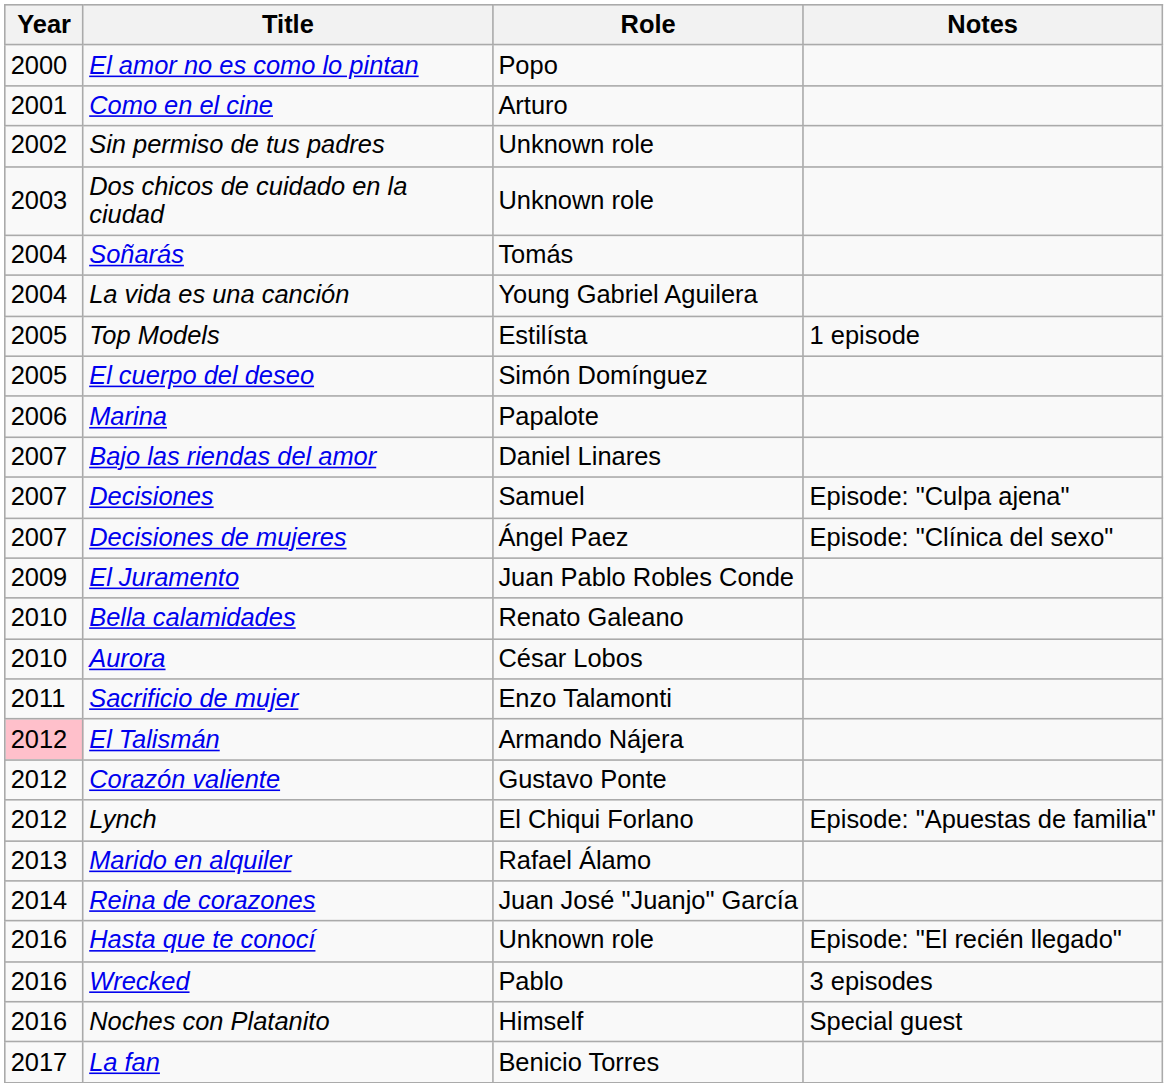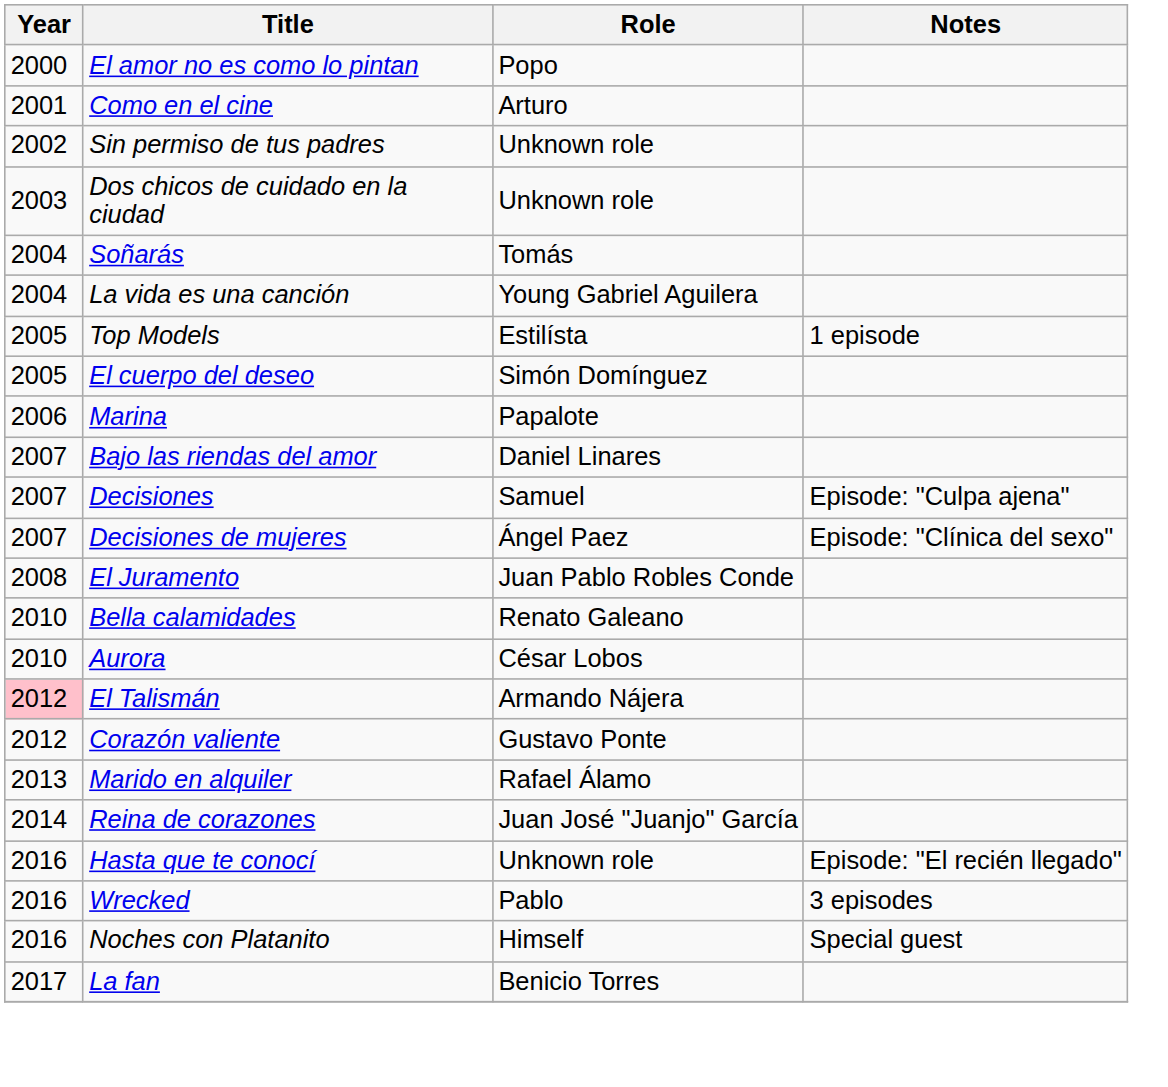El Juramento | Year: 2009 -> 2008
- row: 2011 | Sacrificio de mujer | Enzo Talamonti
- row: 2012 | Lynch | El Chiqui Forlano | Episode: "Apuestas de familia"
